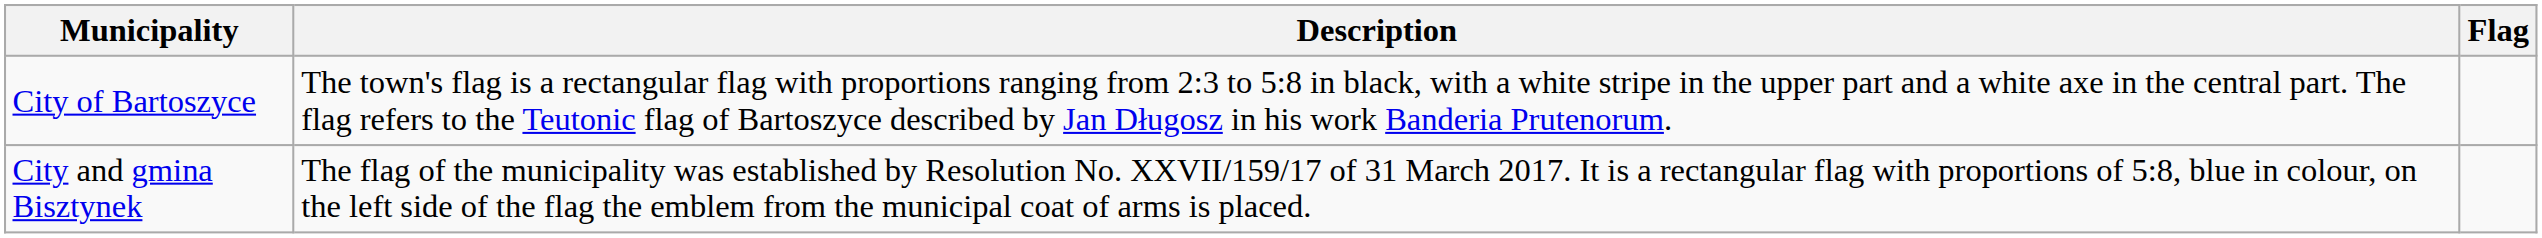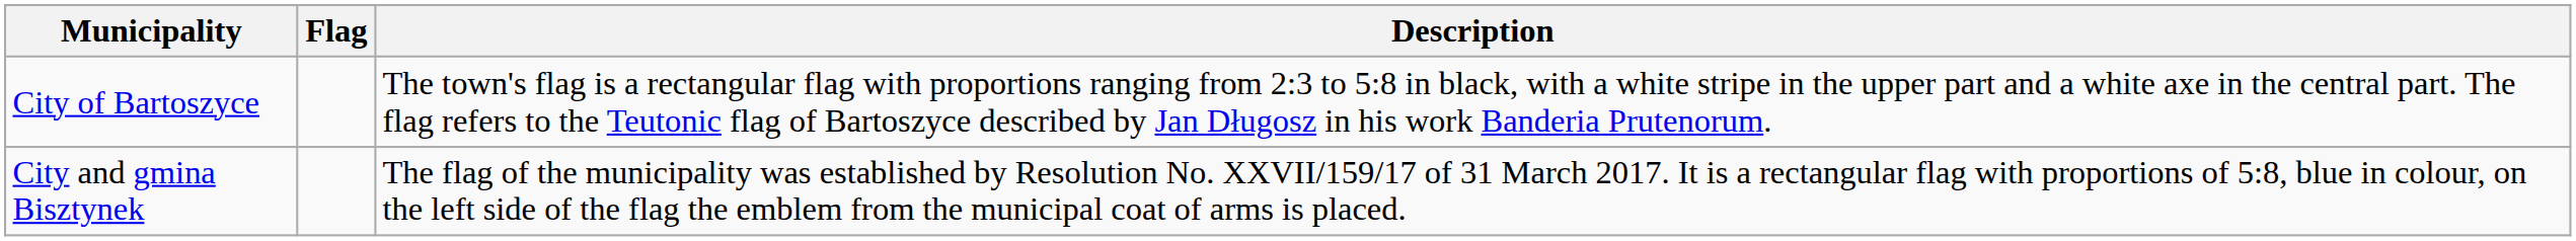columns swapped: Flag <-> Description
